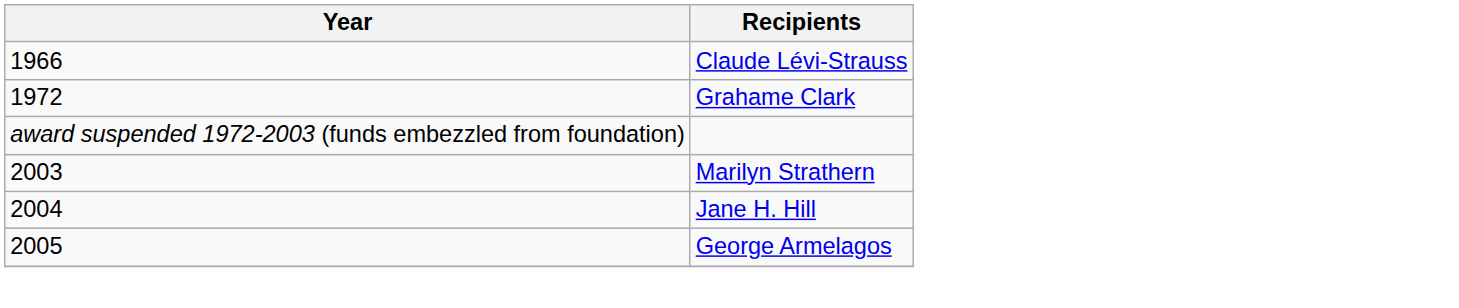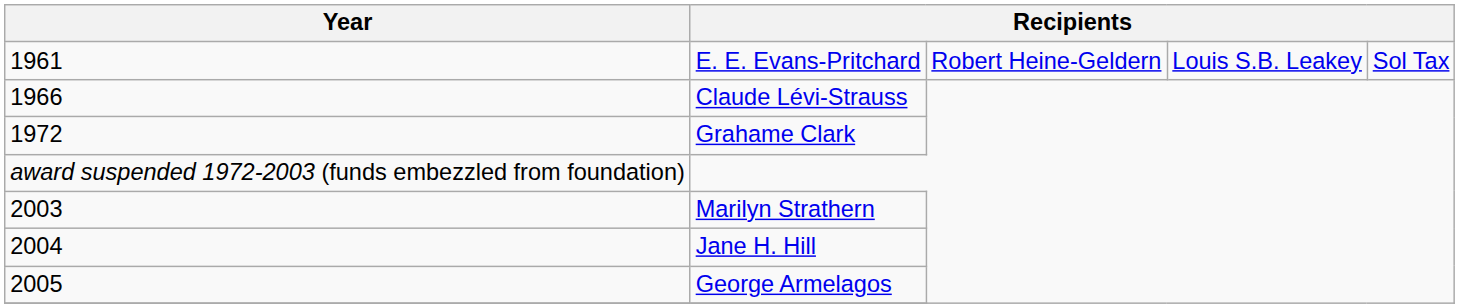+ row: 1961 | E. E. Evans-Pritchard | Robert Heine-Geldern | Louis S.B. Leakey | Sol Tax
